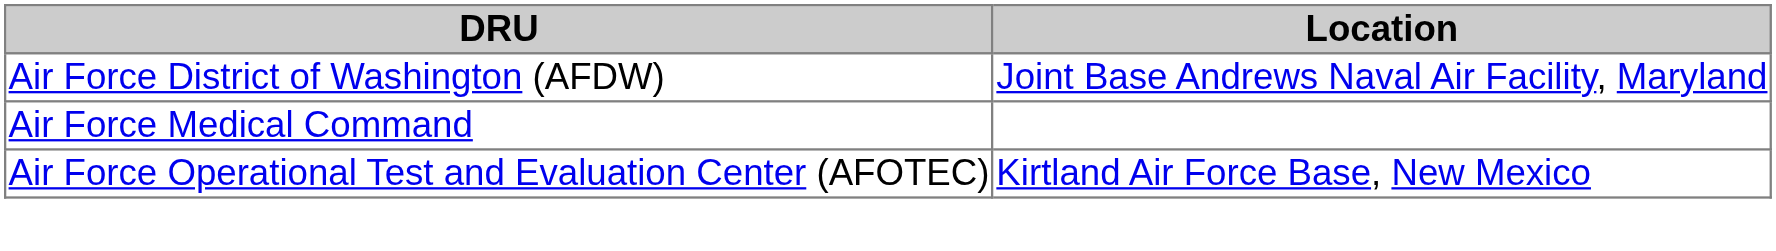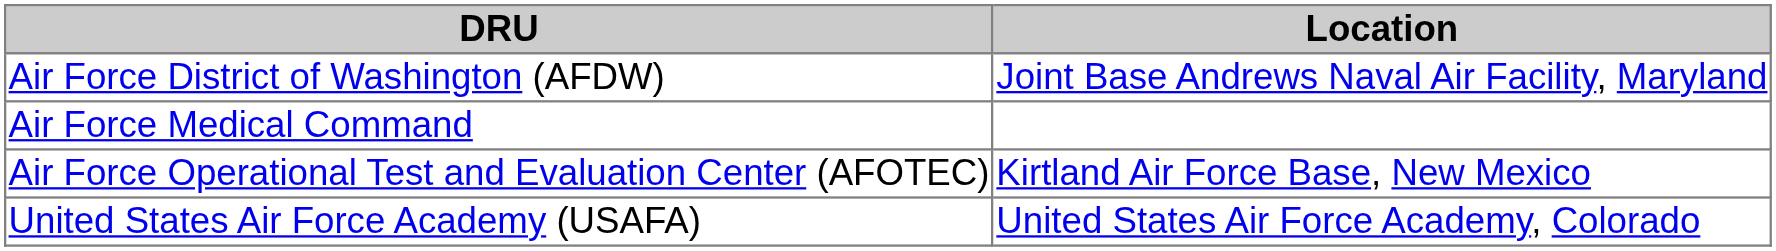+ row: United States Air Force Academy (USAFA) | United States Air Force Academy, Colorado
